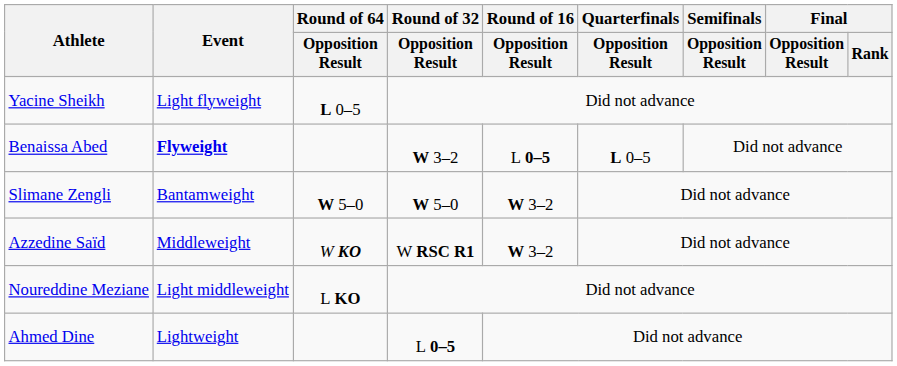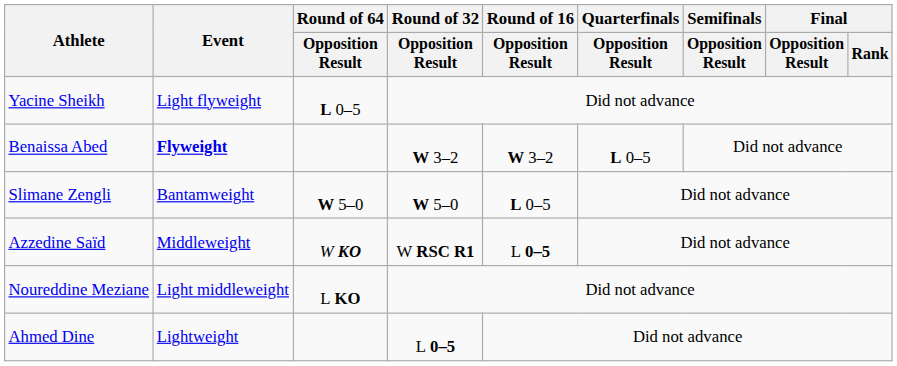Benaissa Abed | Round of 16 / Opposition Result: L 0–5 -> W 3–2
Slimane Zengli | Round of 16 / Opposition Result: W 3–2 -> L 0–5
Azzedine Saïd | Round of 16 / Opposition Result: W 3–2 -> L 0–5
